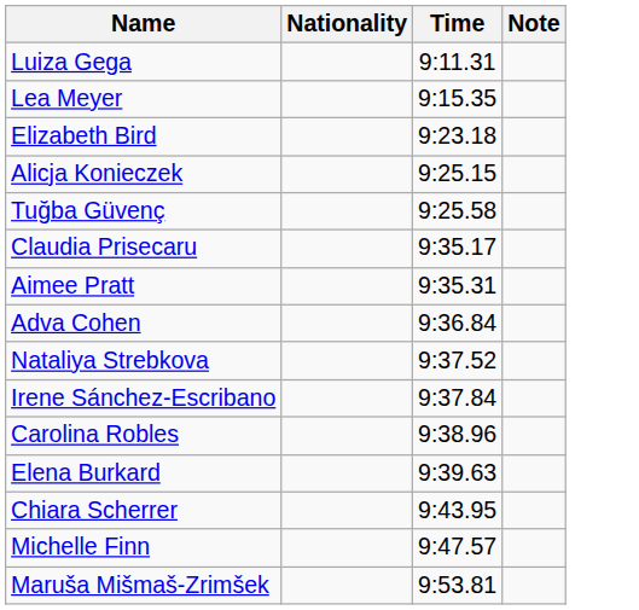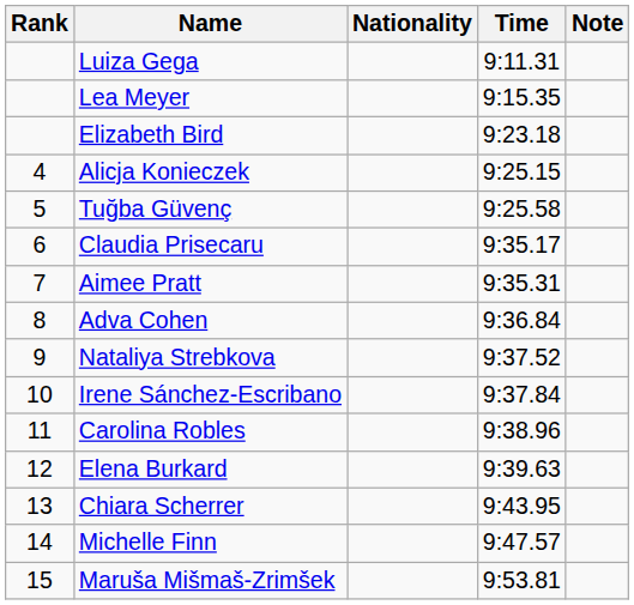+ column: Rank | 4 | 5 | 6 | 7 | 8 | 9 | 10 | 11 | 12 | 13 | 14 | 15
